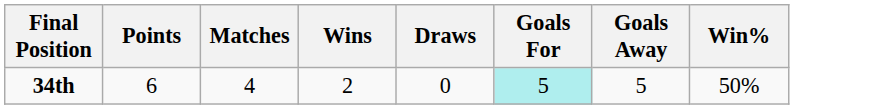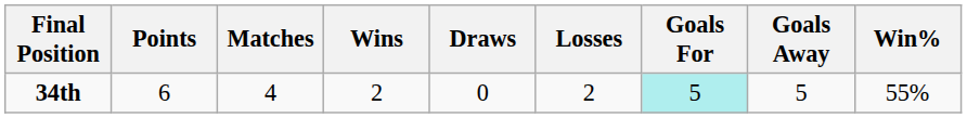+ column: Losses | 2
34th | Win%: 50% -> 55%
